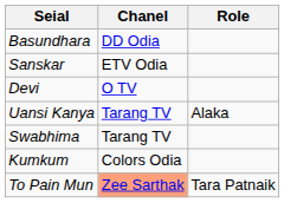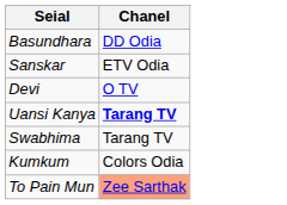- column: Role | Alaka | Tara Patnaik
Uansi Kanya | Chanel: normal -> bold
